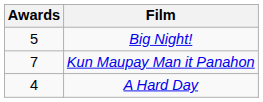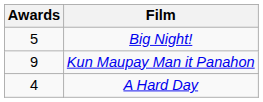Kun Maupay Man it Panahon | Awards: 7 -> 9
